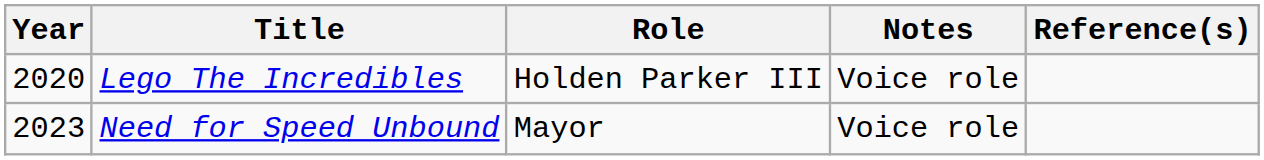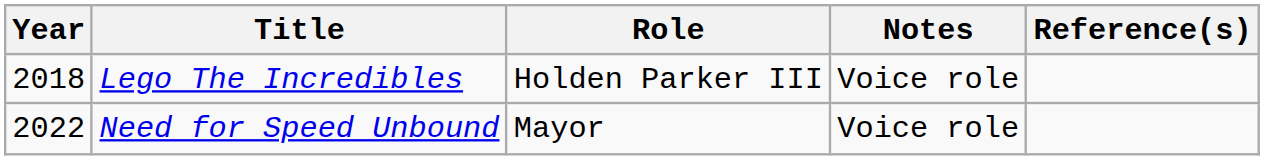Lego The Incredibles | Year: 2020 -> 2018
Need for Speed Unbound | Year: 2023 -> 2022
